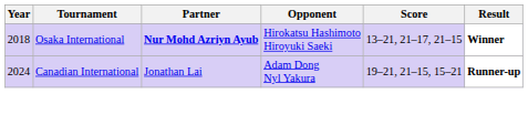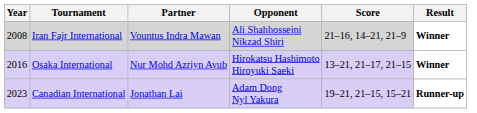+ row: 2008 | Iran Fajr International | Vountus Indra Mawan | Ali Shahhosseini Nikzad Shiri | 21–16, 14–21, 21–9 | Winner
Osaka International | Year: 2018 -> 2016
Osaka International | Partner: bold -> normal
Canadian International | Year: 2024 -> 2023
